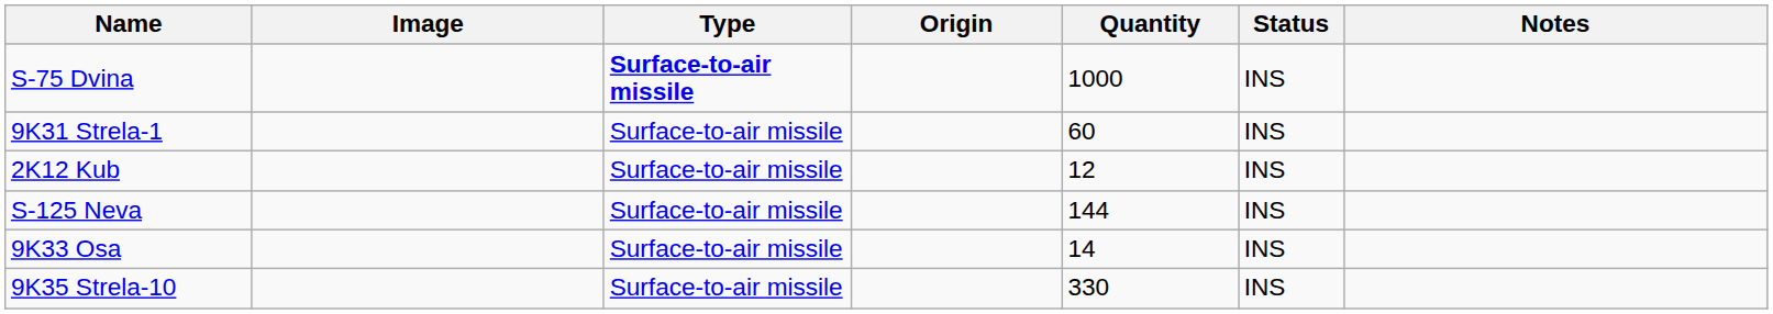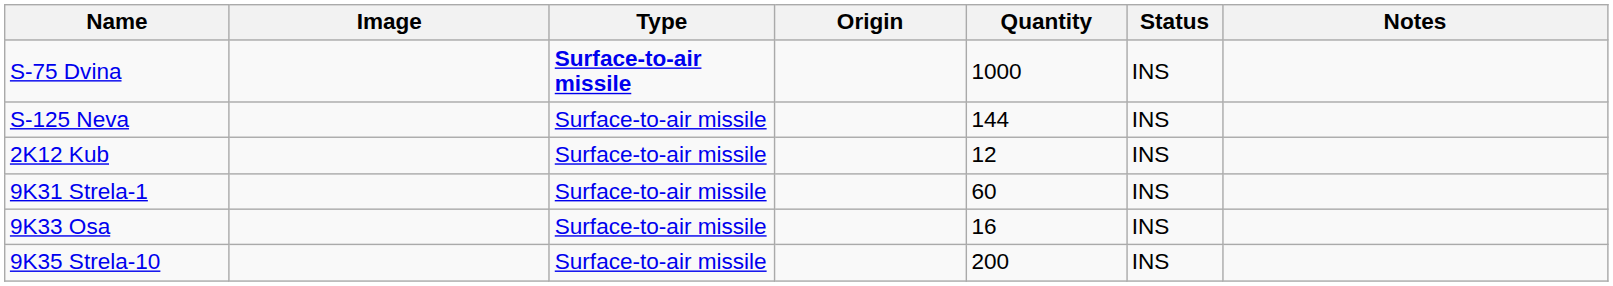rows swapped: S-125 Neva <-> 9K31 Strela-1
9K33 Osa | Quantity: 14 -> 16
9K35 Strela-10 | Quantity: 330 -> 200
